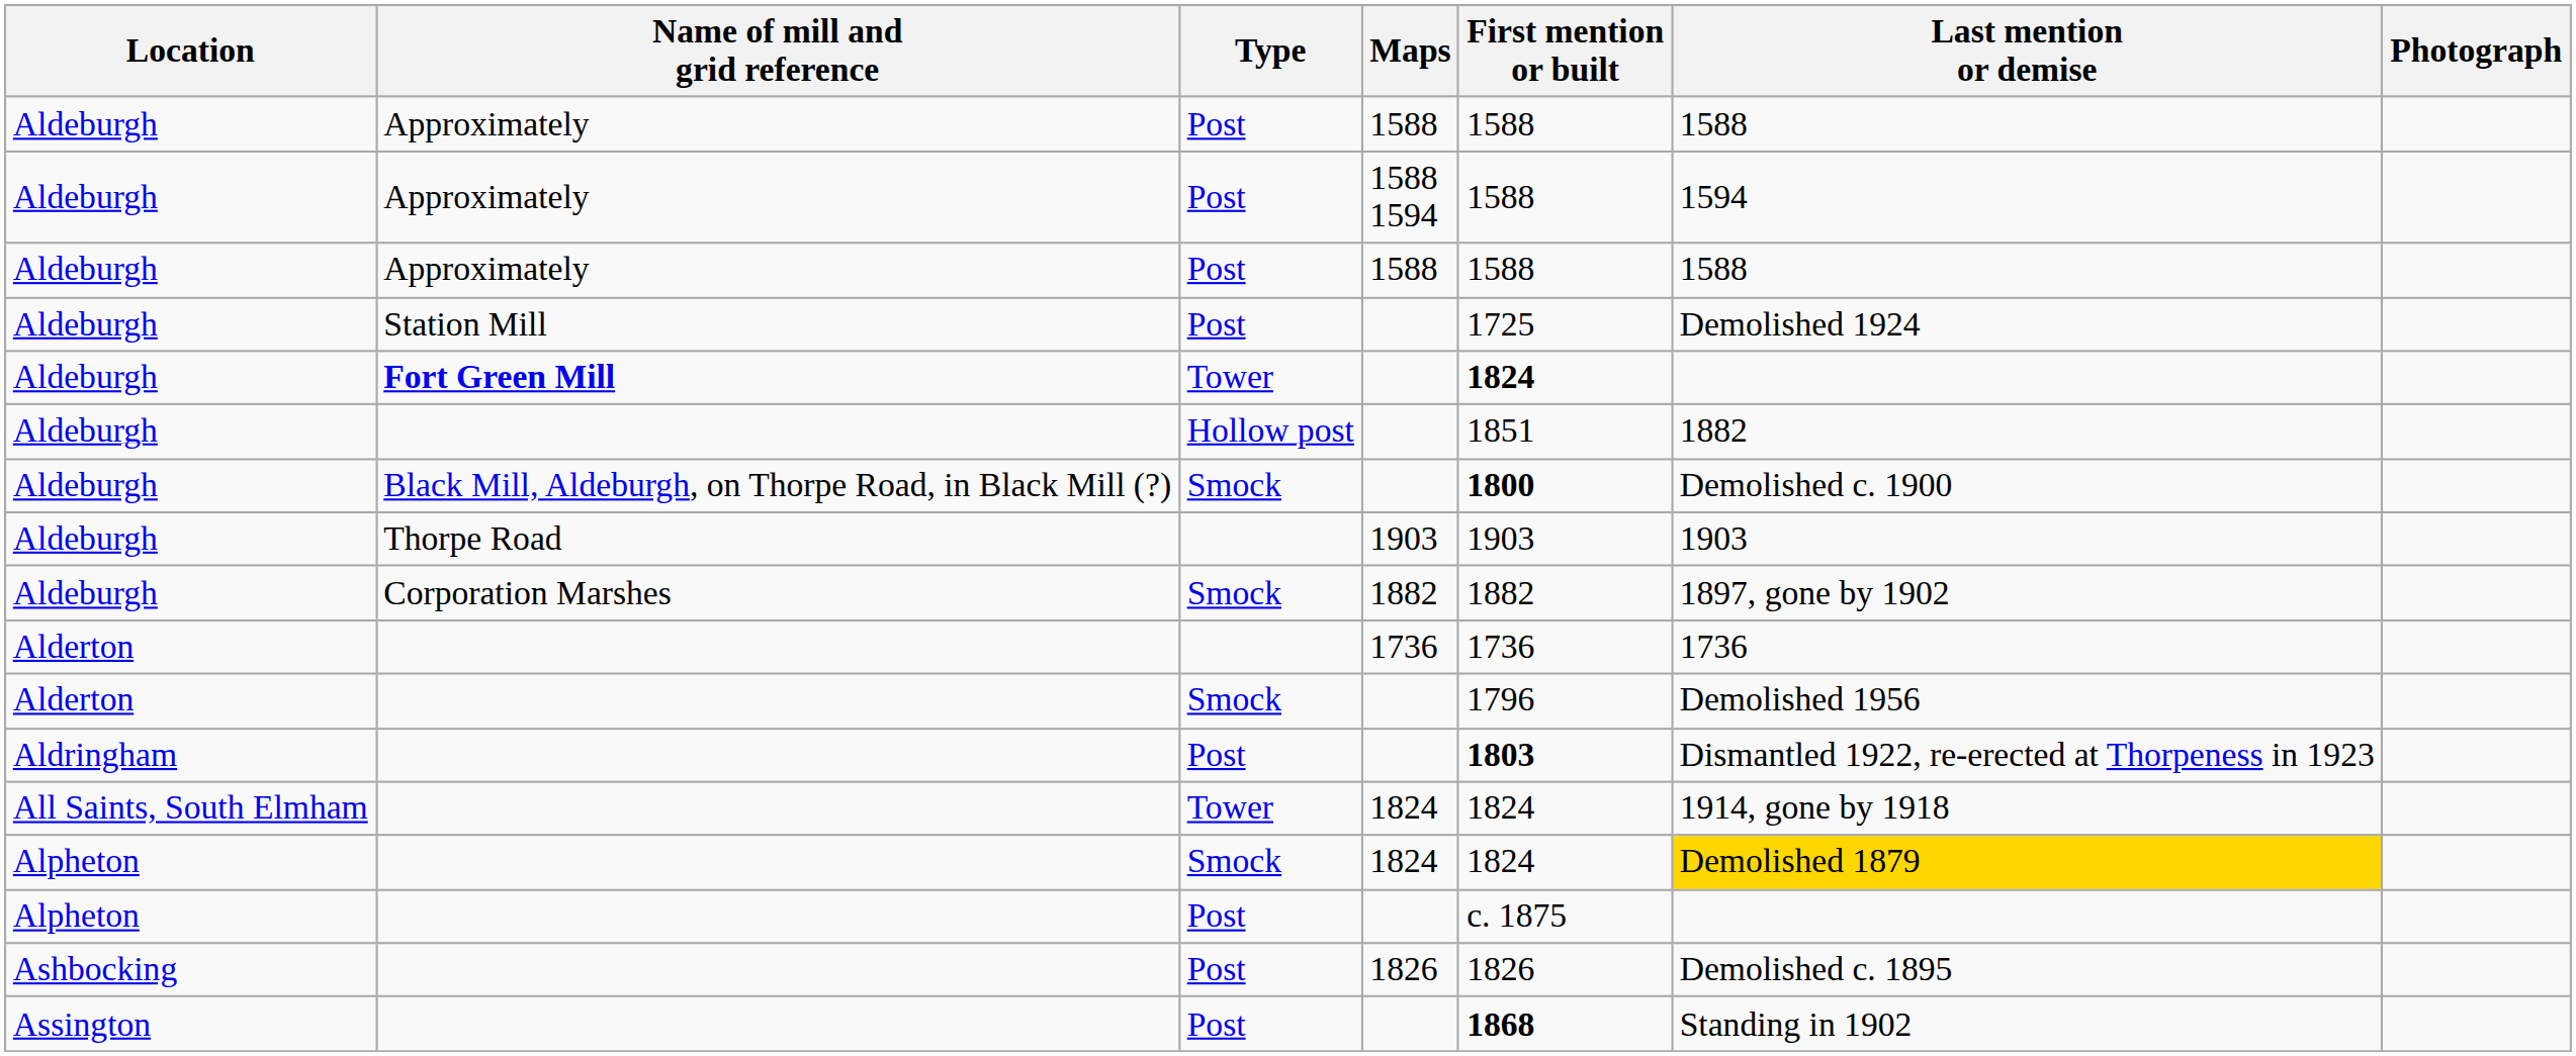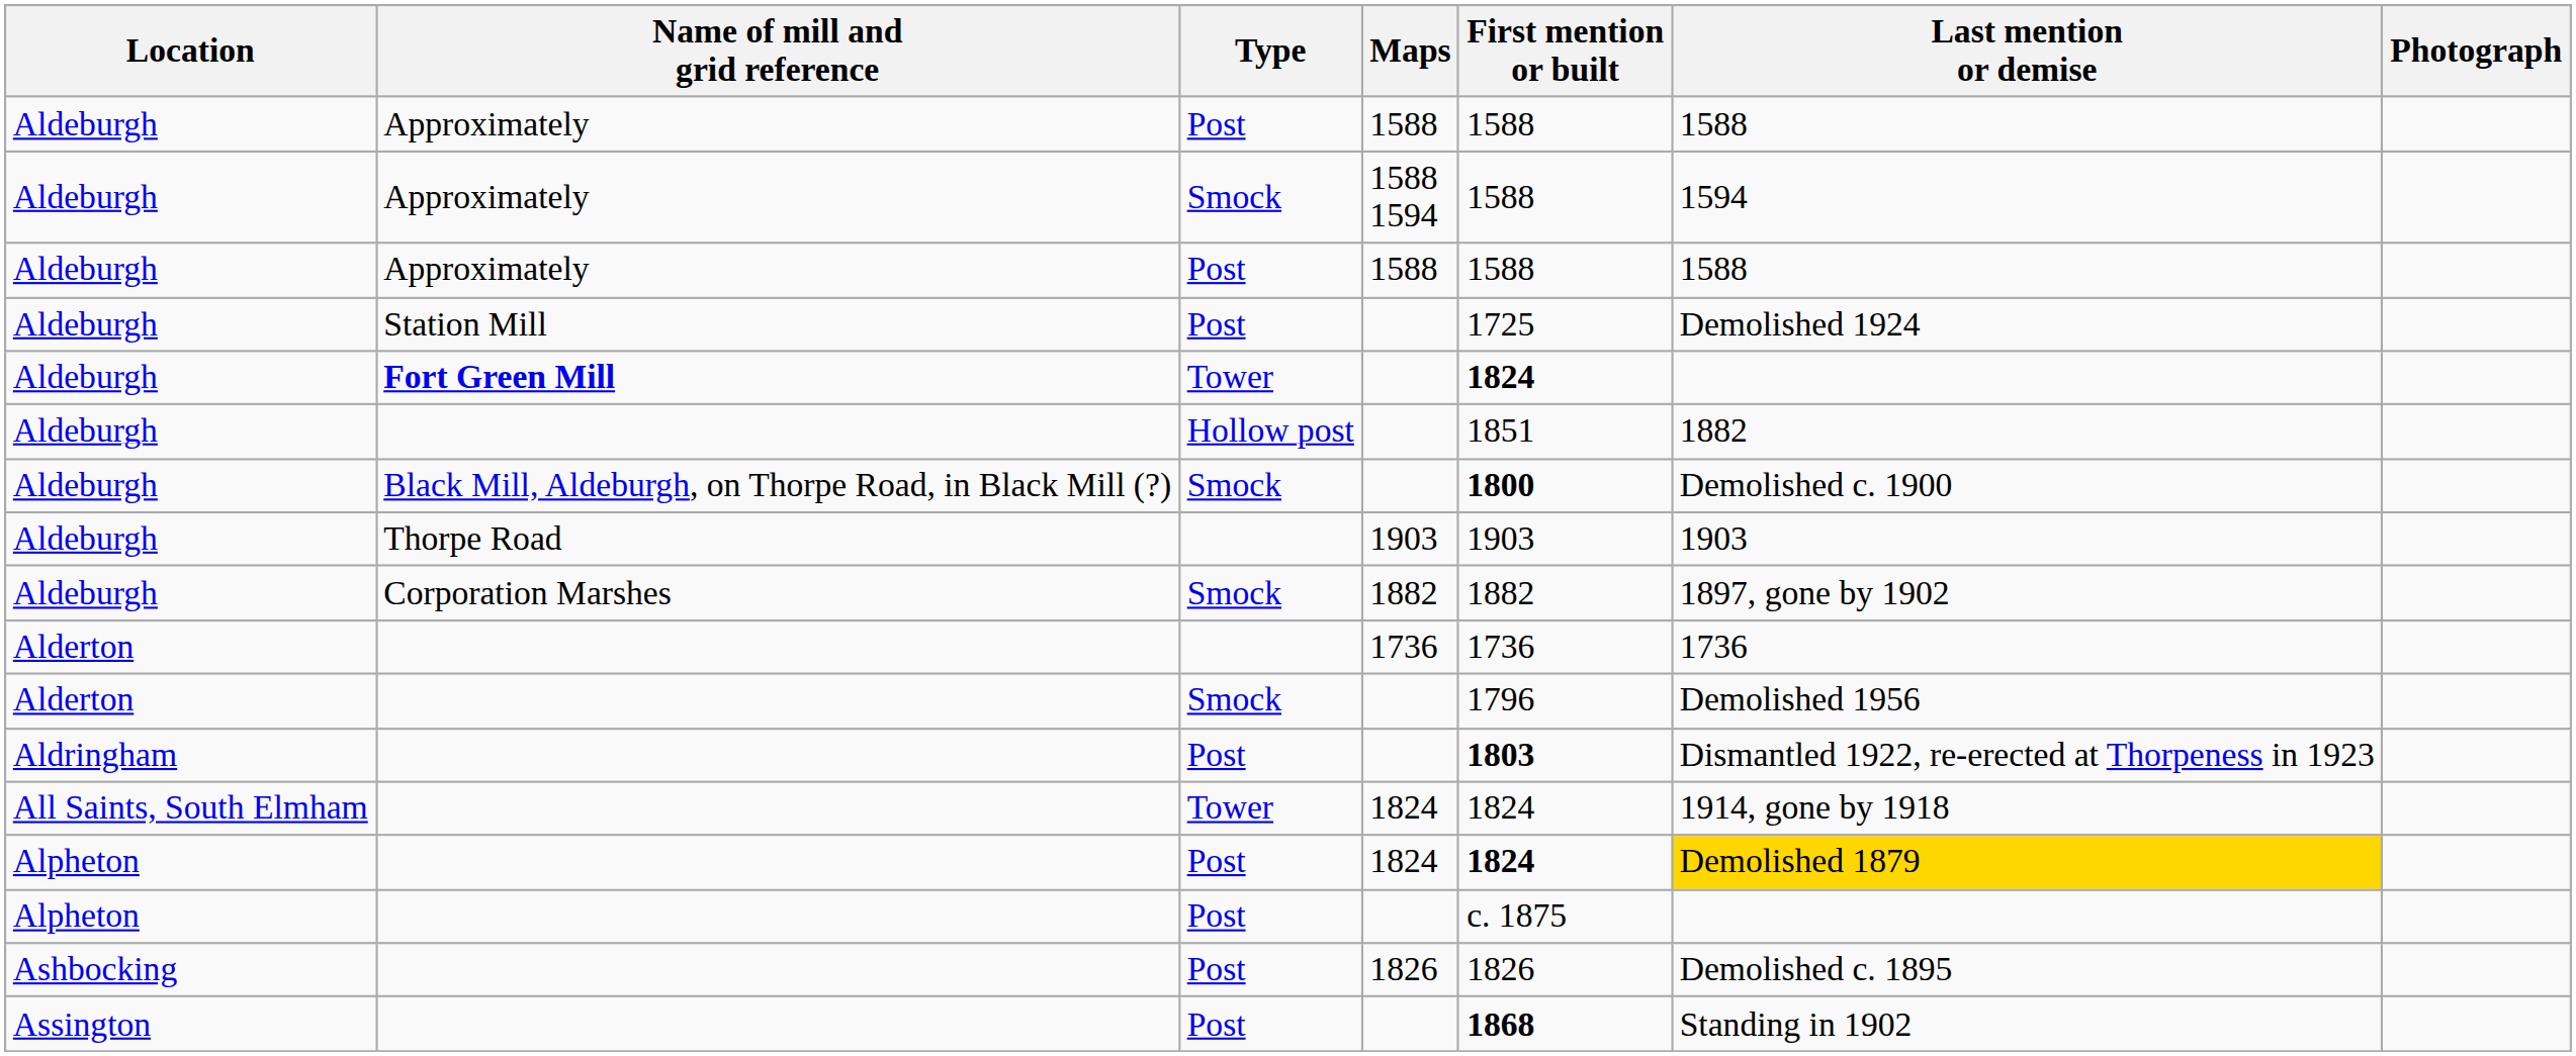1588 1594 | Type: Post -> Smock
Alpheton / 1824 | Type: Smock -> Post
Alpheton / 1824 | First mention or built: normal -> bold
